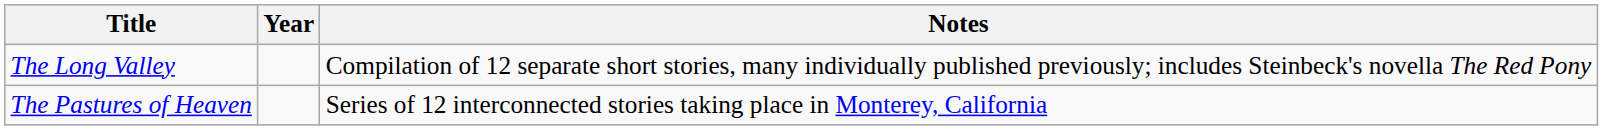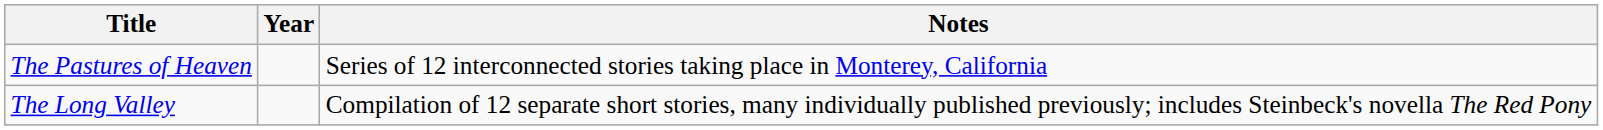rows swapped: The Pastures of Heaven <-> The Long Valley
